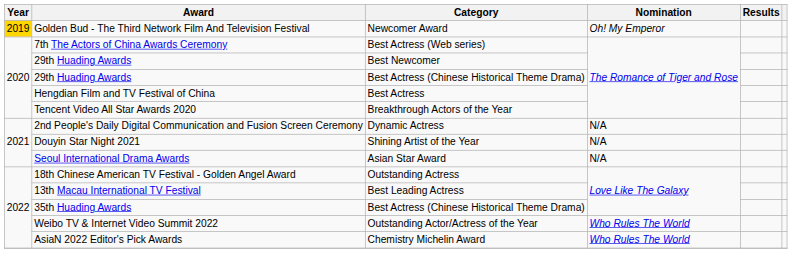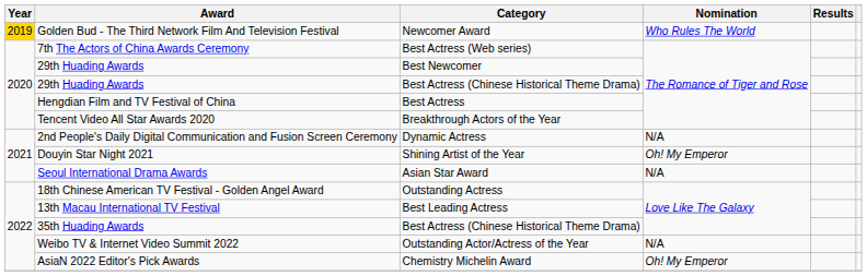Golden Bud - The Third Network Film And Television Festival | Nomination: Oh! My Emperor -> Who Rules The World
Douyin Star Night 2021 | Nomination: N/A -> Oh! My Emperor
Weibo TV & Internet Video Summit 2022 | Nomination: Who Rules The World -> N/A
AsiaN 2022 Editor's Pick Awards | Nomination: Who Rules The World -> Oh! My Emperor
